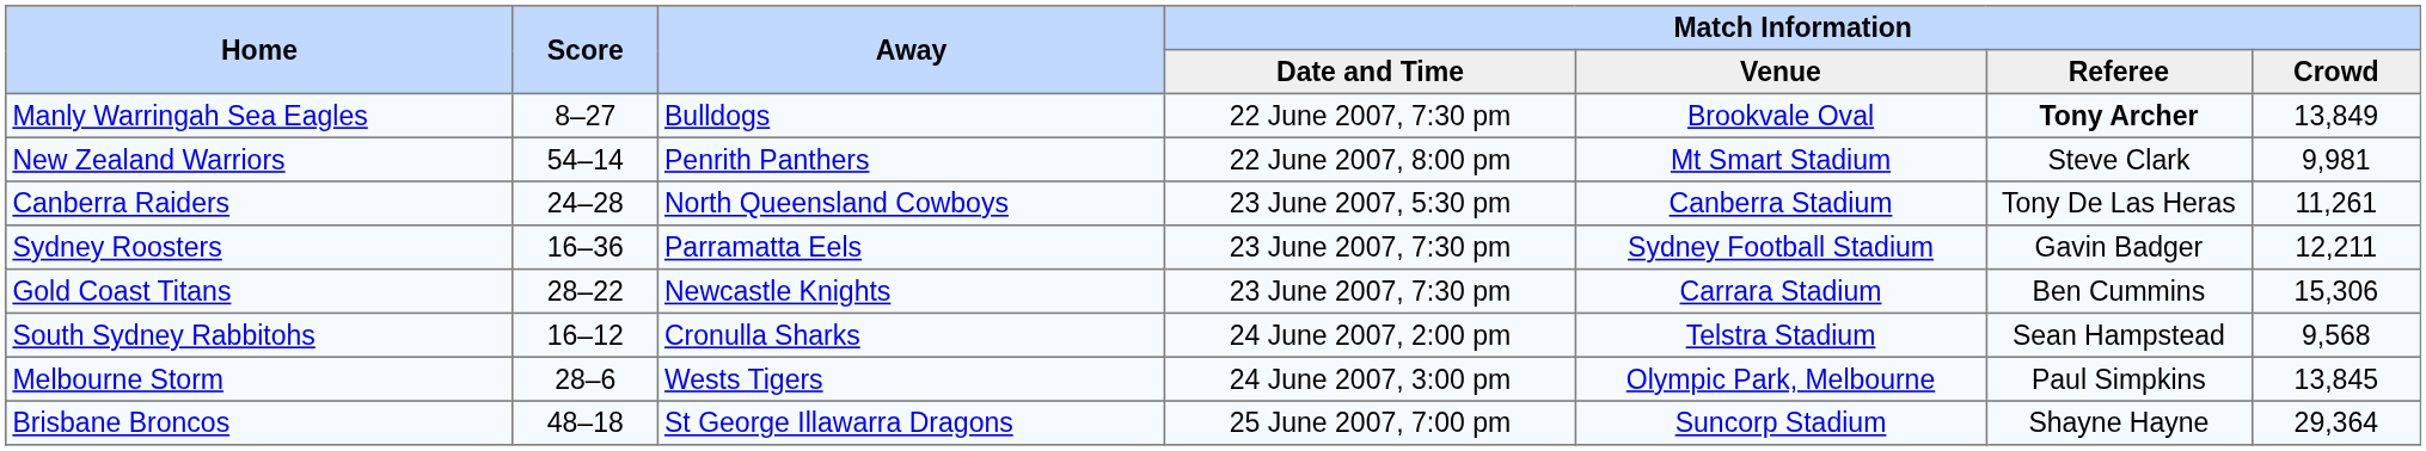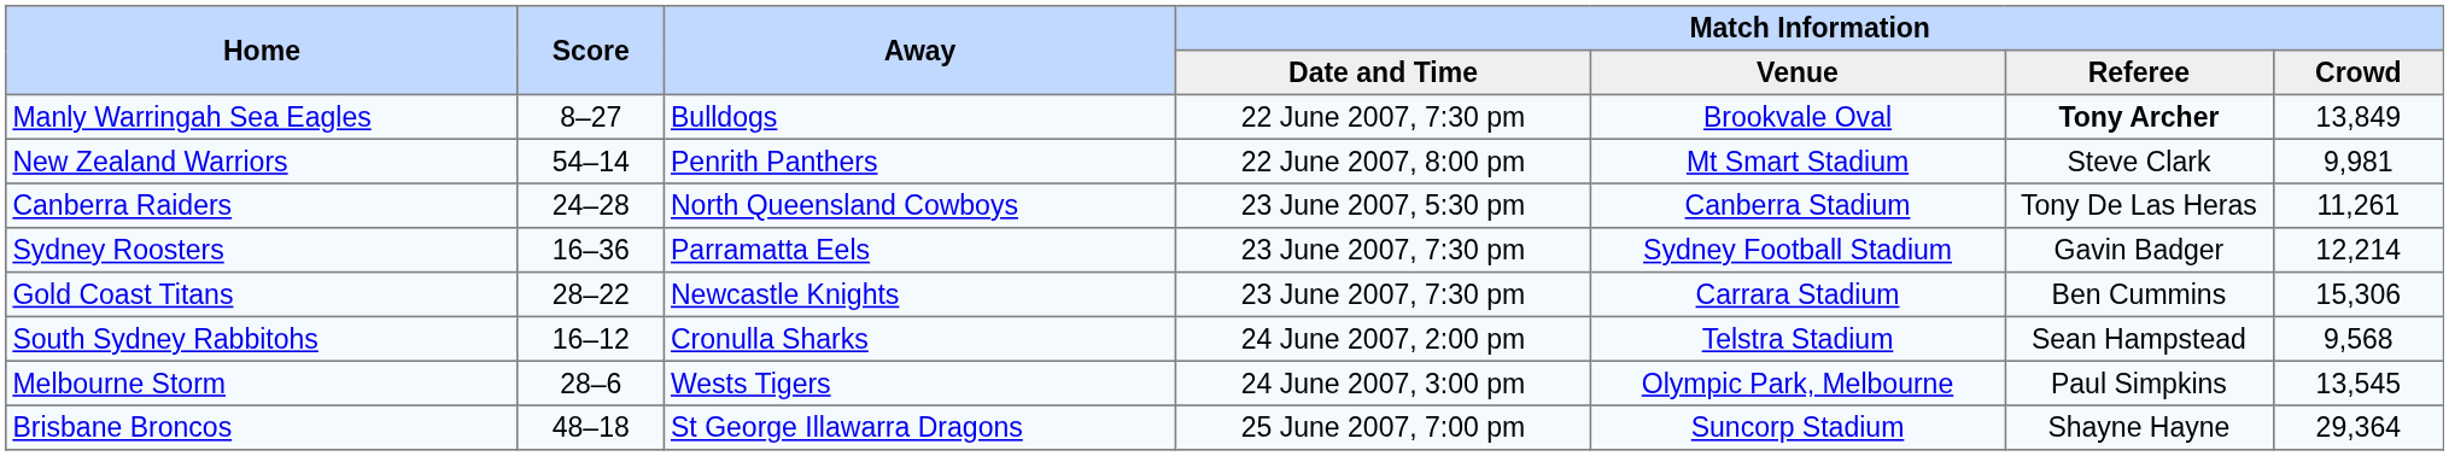Sydney Roosters | Match Information / Crowd: 12,211 -> 12,214
Melbourne Storm | Match Information / Crowd: 13,845 -> 13,545
